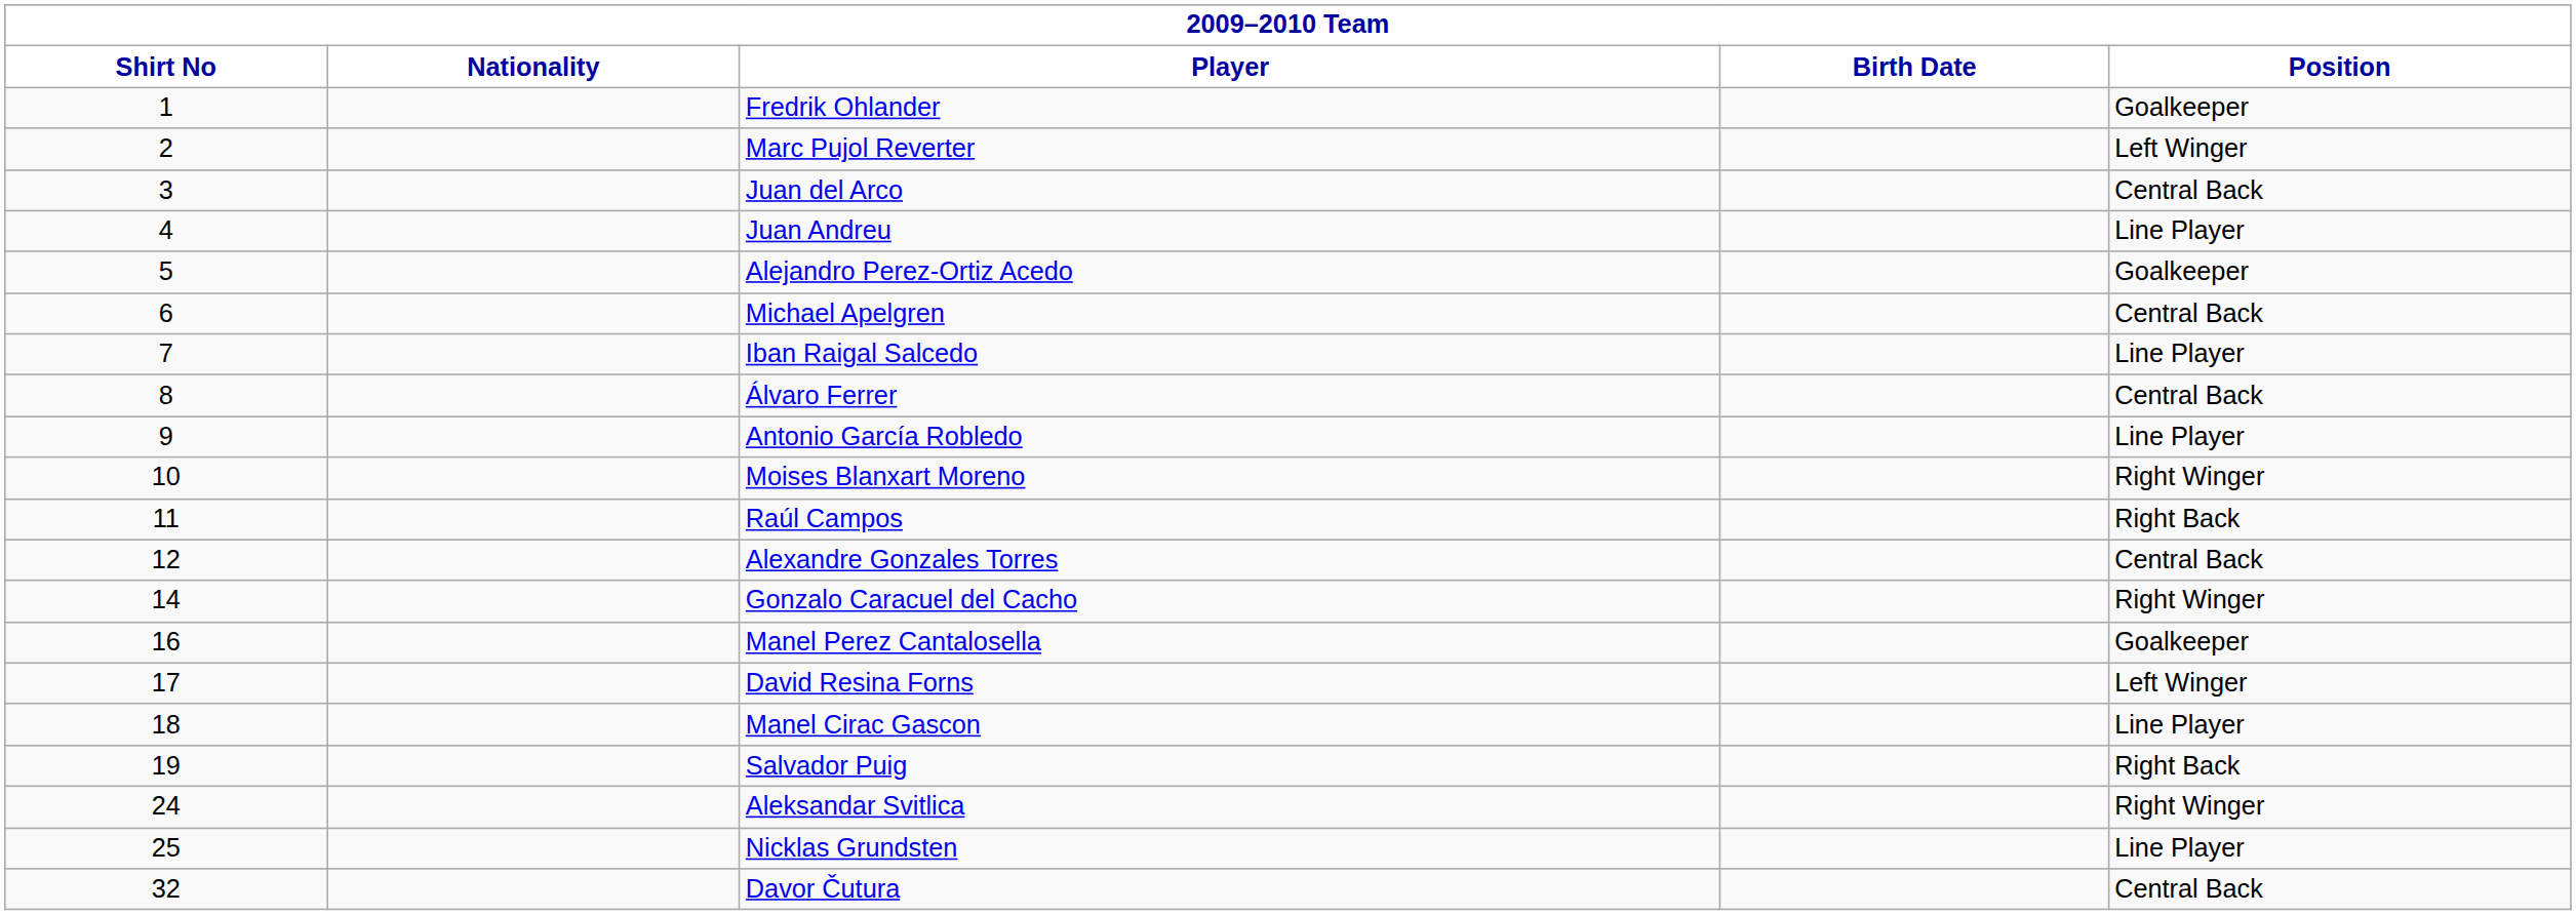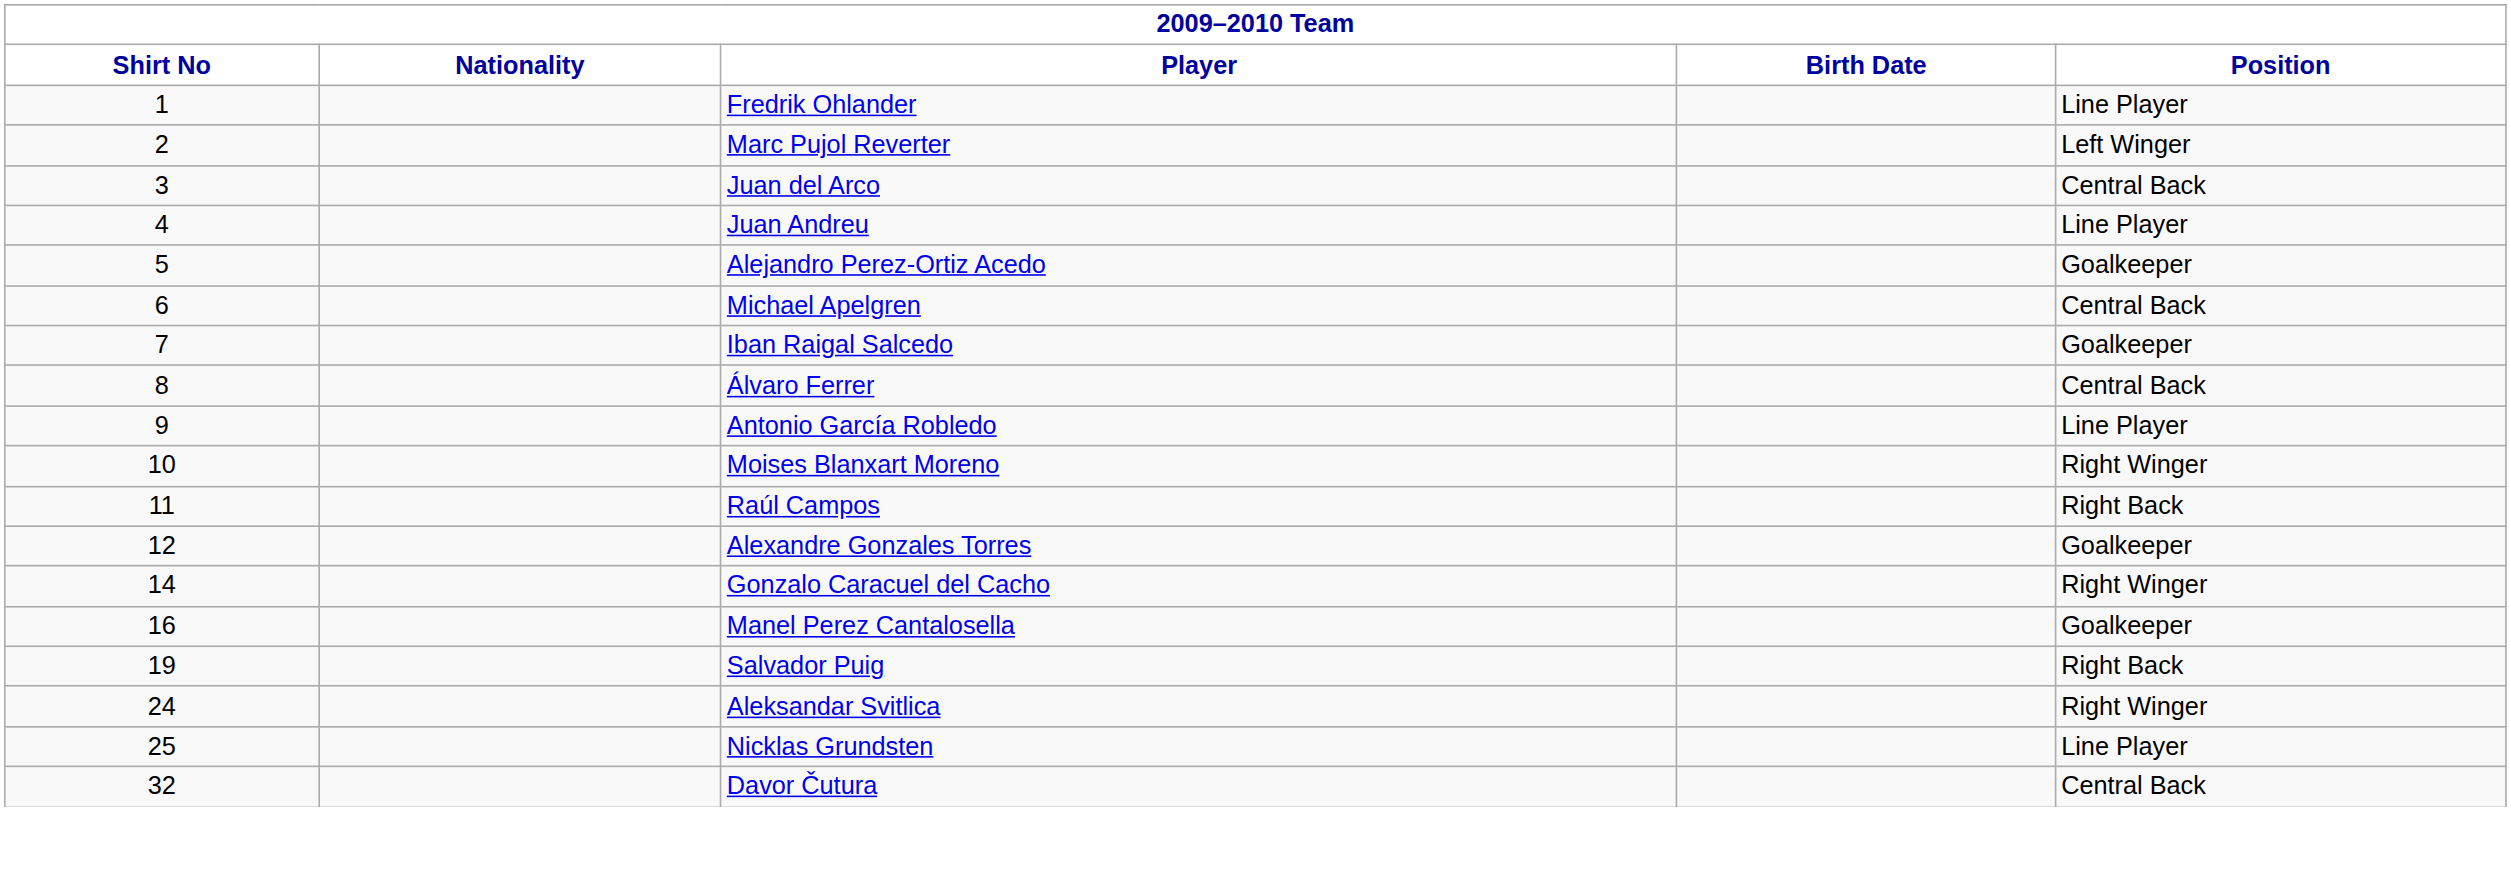Fredrik Ohlander | Position: Goalkeeper -> Line Player
Iban Raigal Salcedo | Position: Line Player -> Goalkeeper
Alexandre Gonzales Torres | Position: Central Back -> Goalkeeper
- row: 17 | David Resina Forns | Left Winger
- row: 18 | Manel Cirac Gascon | Line Player
